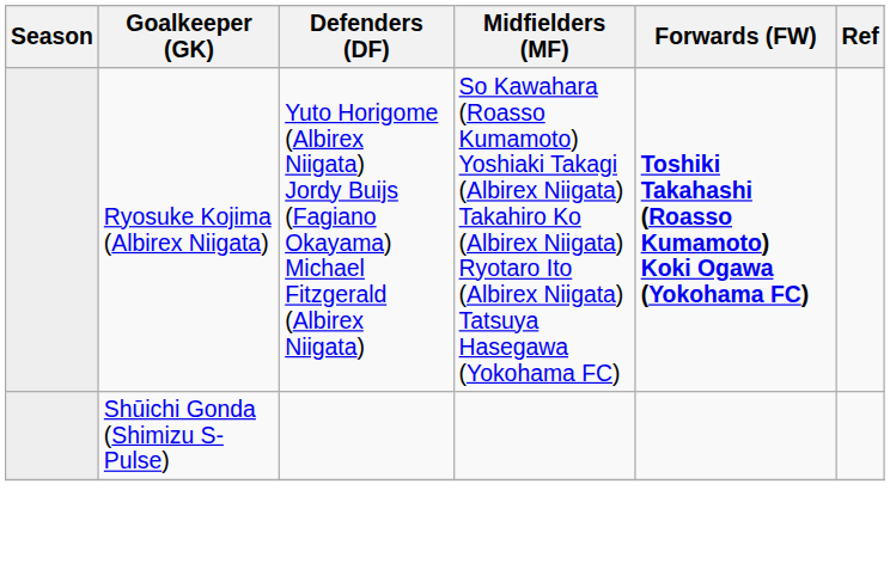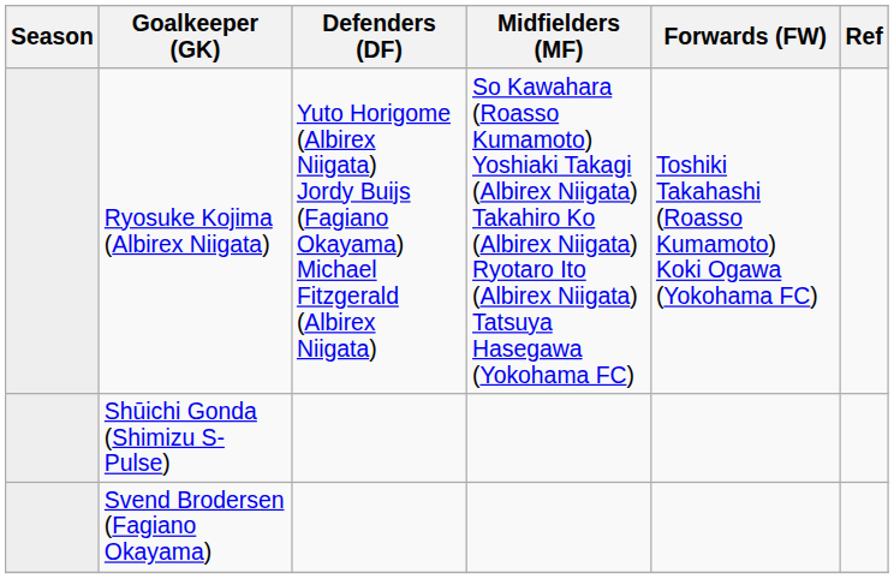Ryosuke Kojima (Albirex Niigata) | Forwards (FW): bold -> normal
+ row: Svend Brodersen (Fagiano Okayama)
